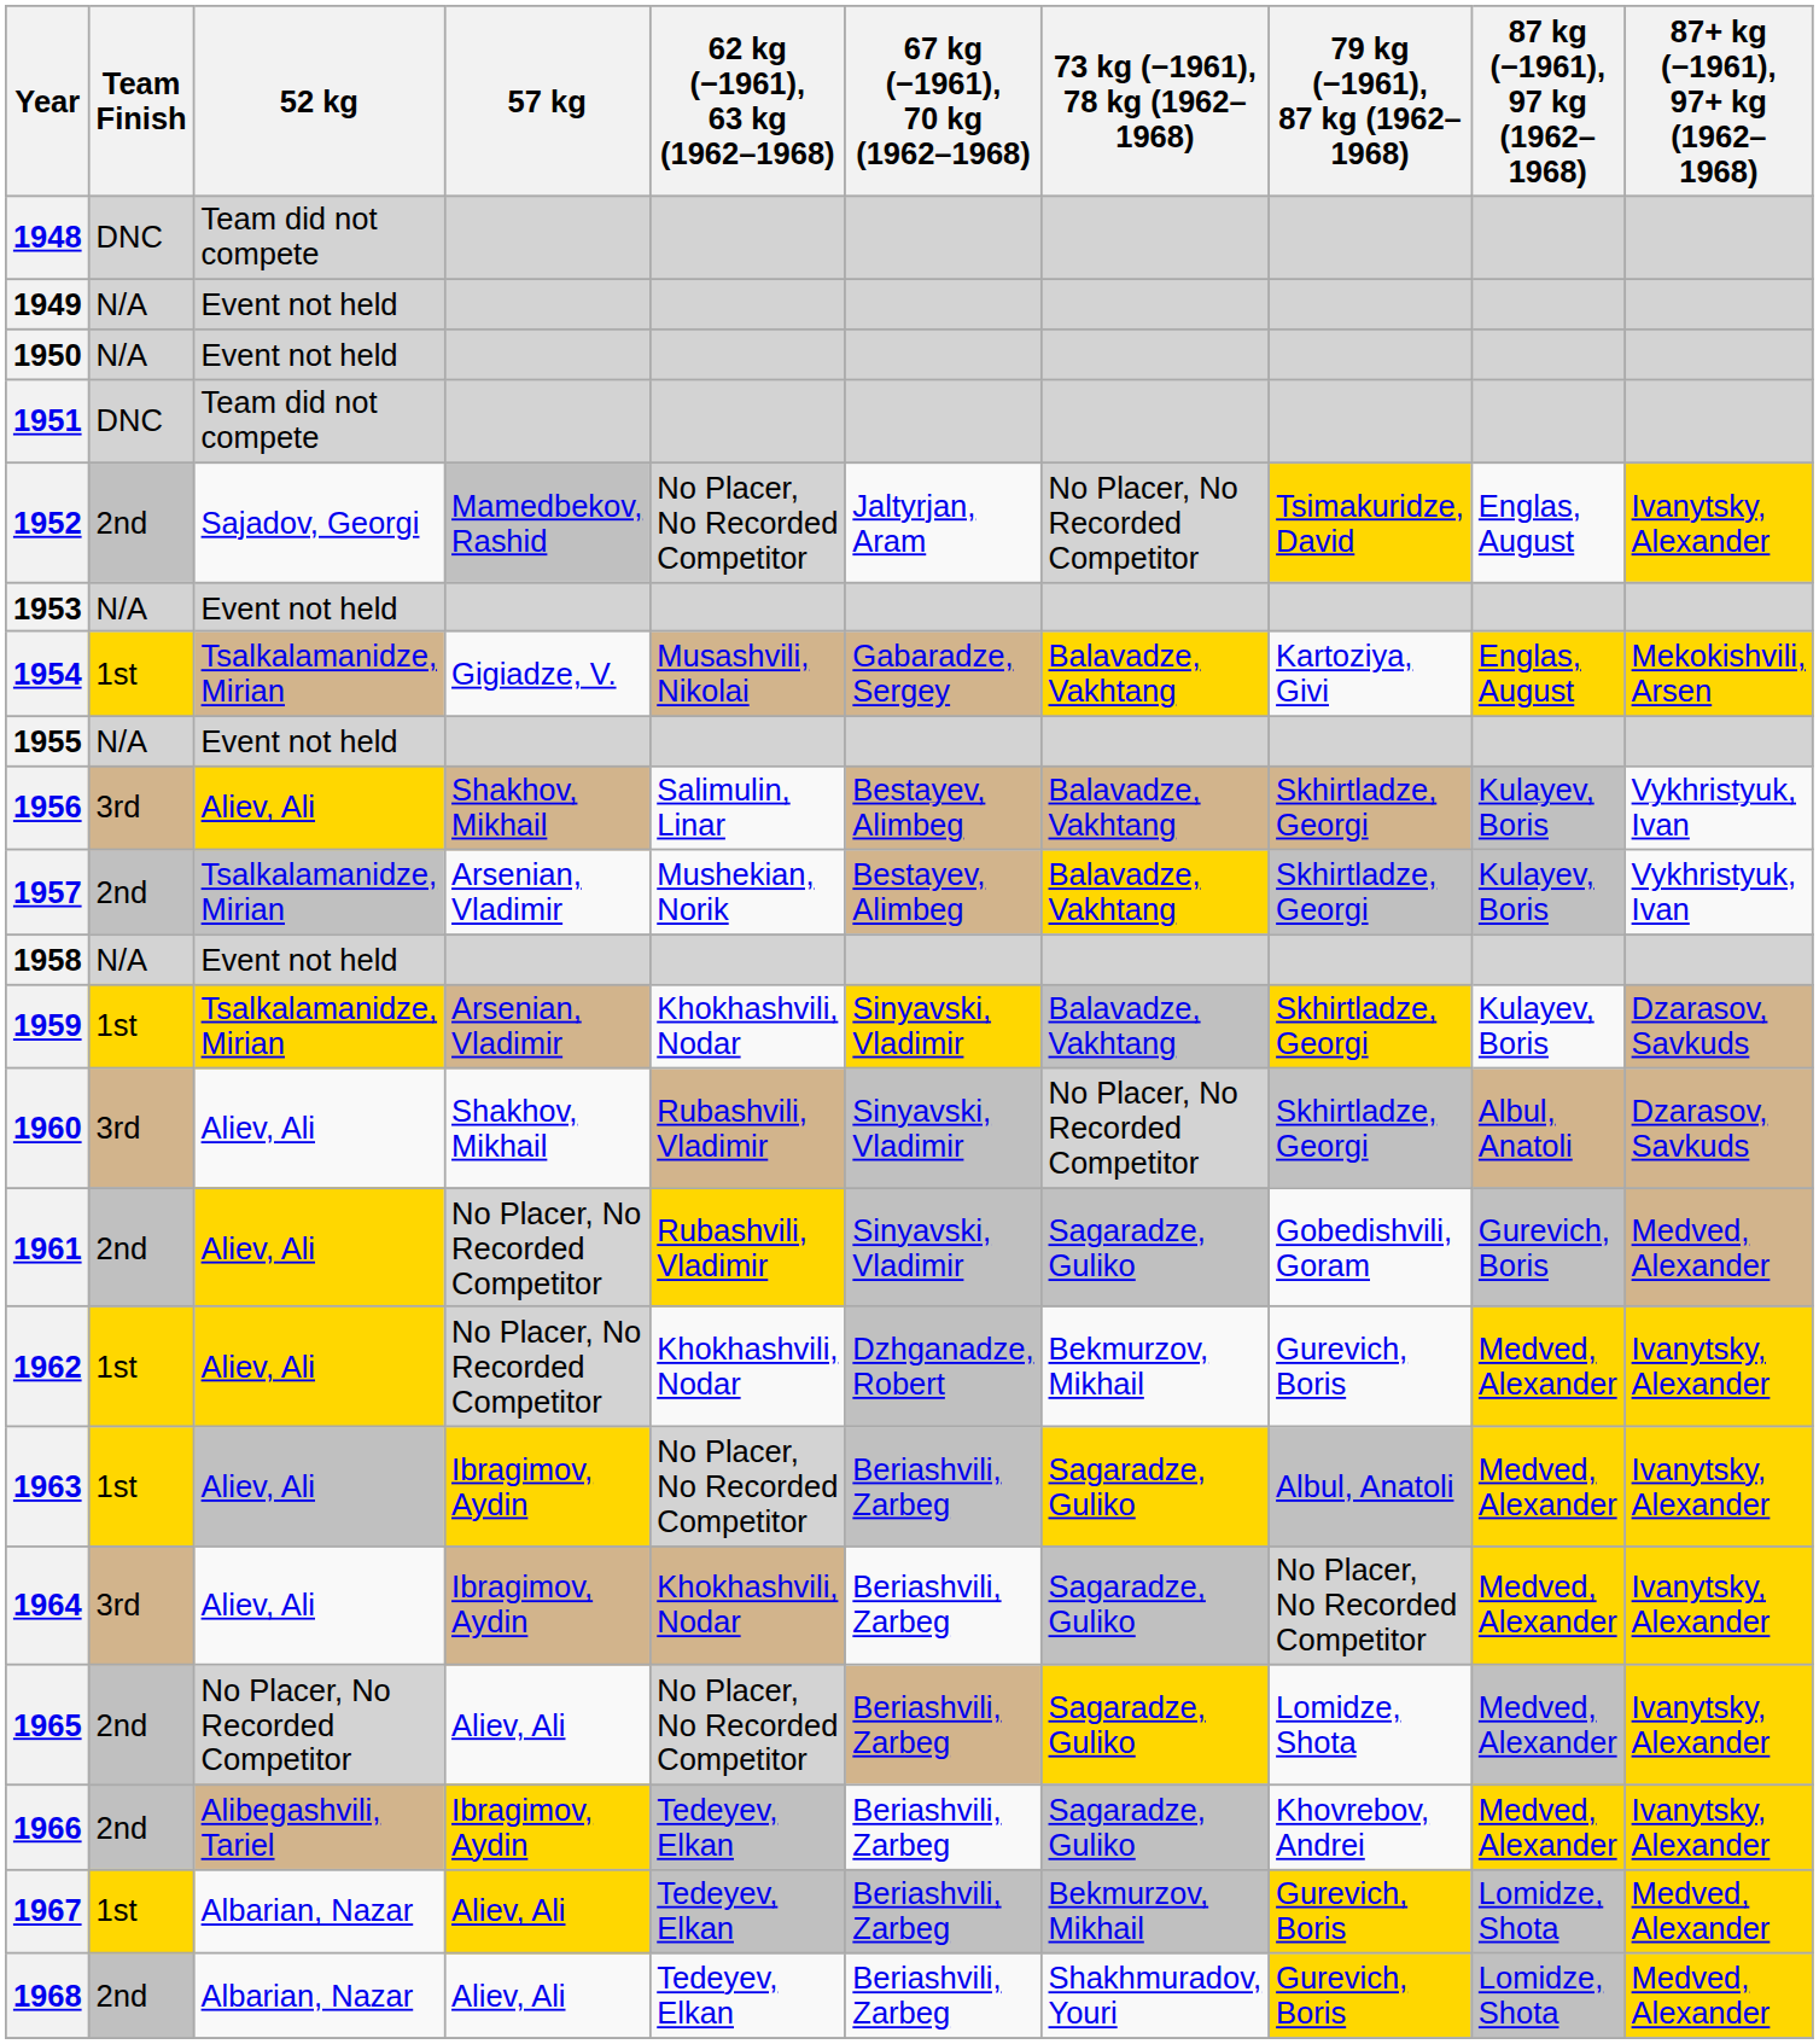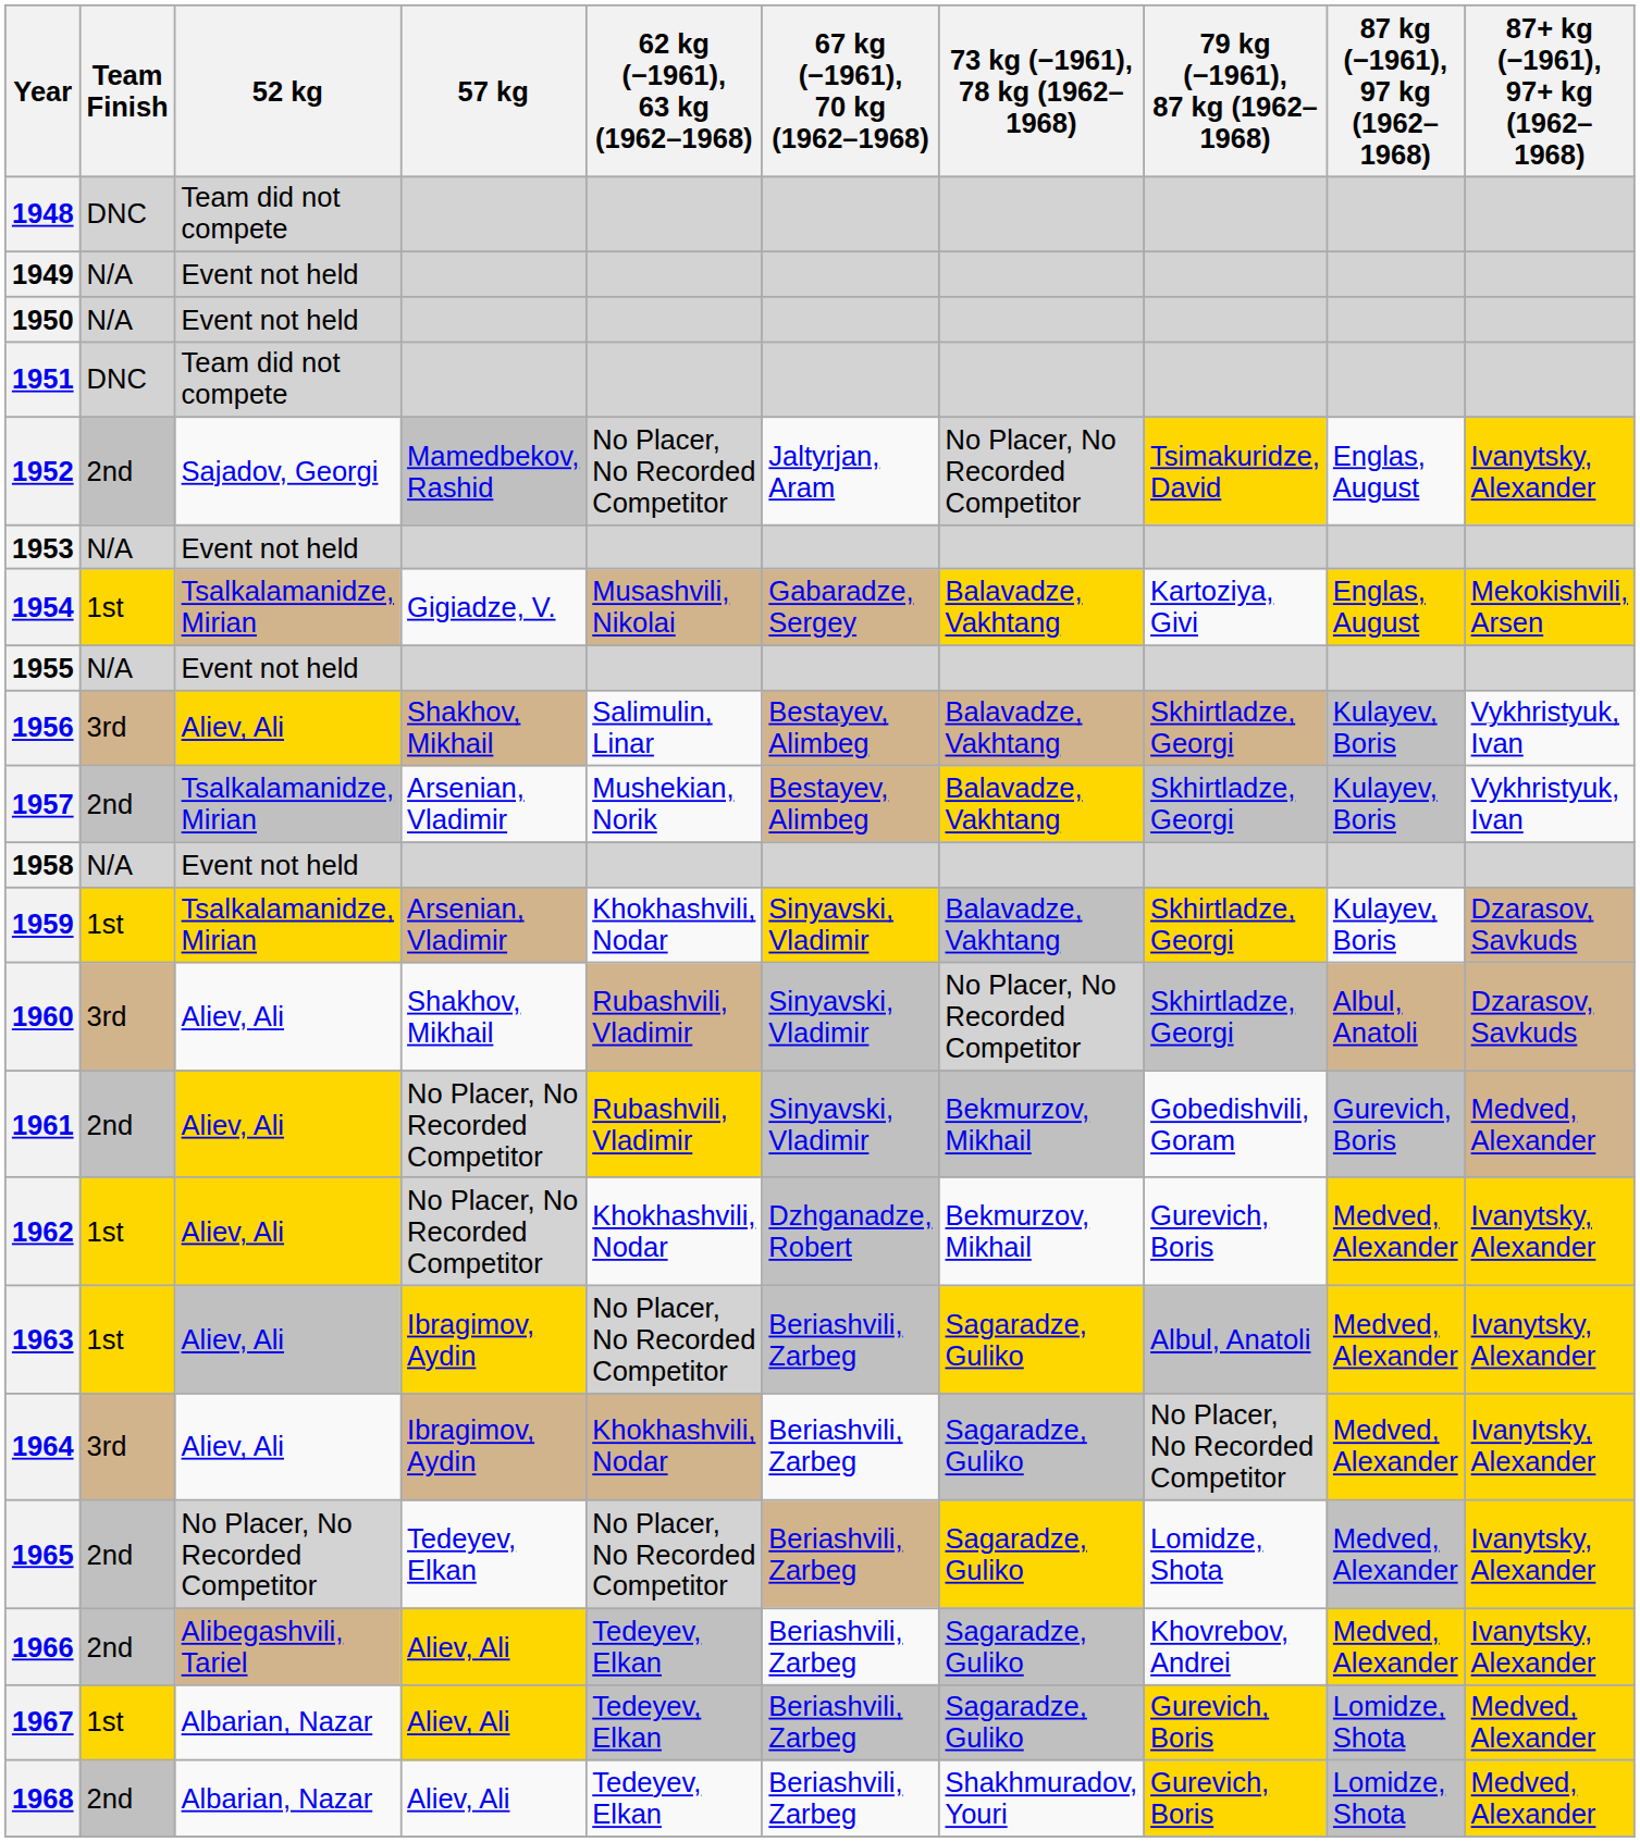1961 | 73 kg (−1961), 78 kg (1962–1968): Sagaradze, Guliko -> Bekmurzov, Mikhail
1965 | 57 kg: Aliev, Ali -> Tedeyev, Elkan
1966 | 57 kg: Ibragimov, Aydin -> Aliev, Ali
1967 | 73 kg (−1961), 78 kg (1962–1968): Bekmurzov, Mikhail -> Sagaradze, Guliko
